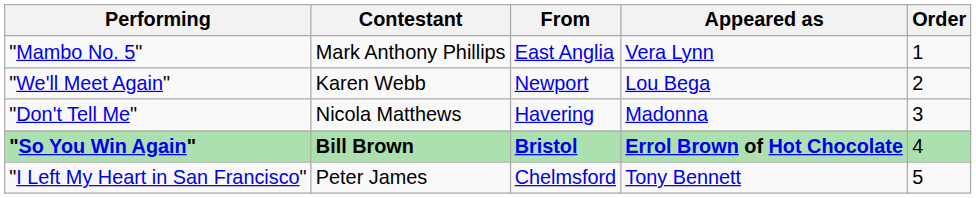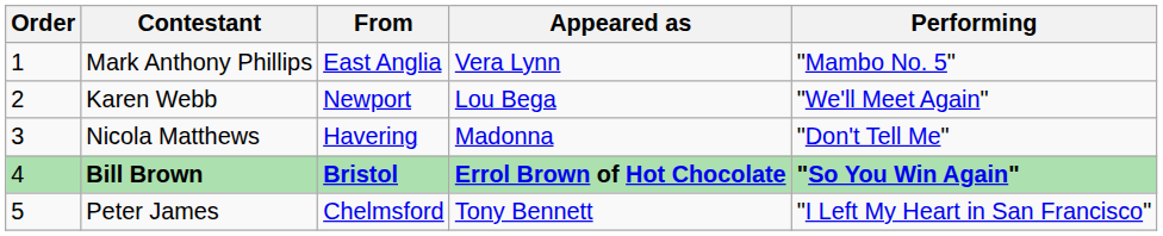columns swapped: Order <-> Performing
